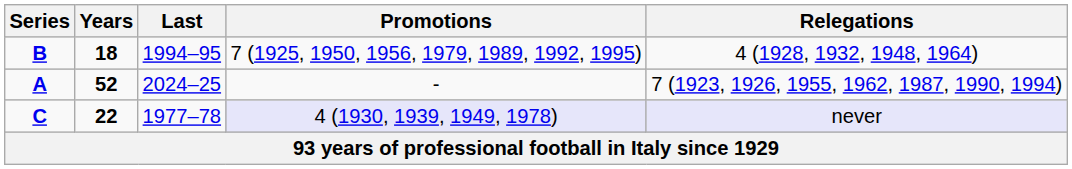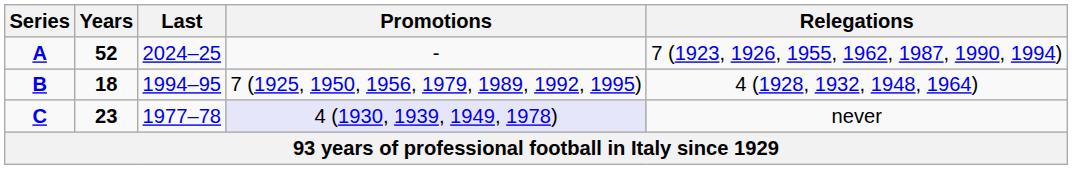rows swapped: A <-> B
C | Years: 22 -> 23
C | Relegations: lavender background -> no background
